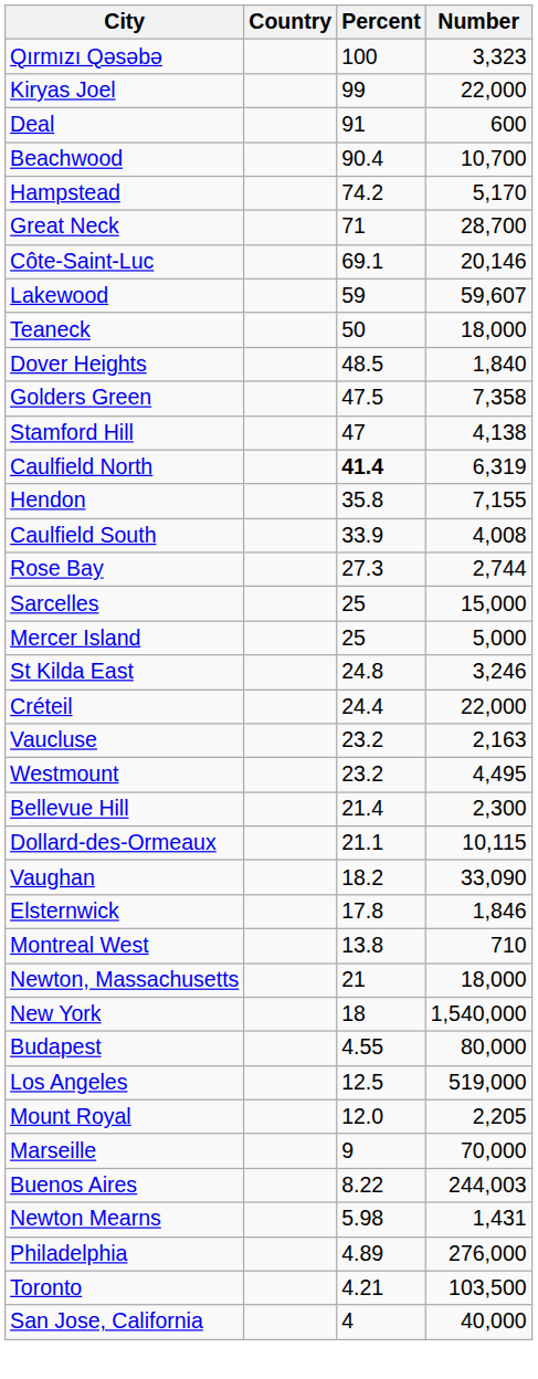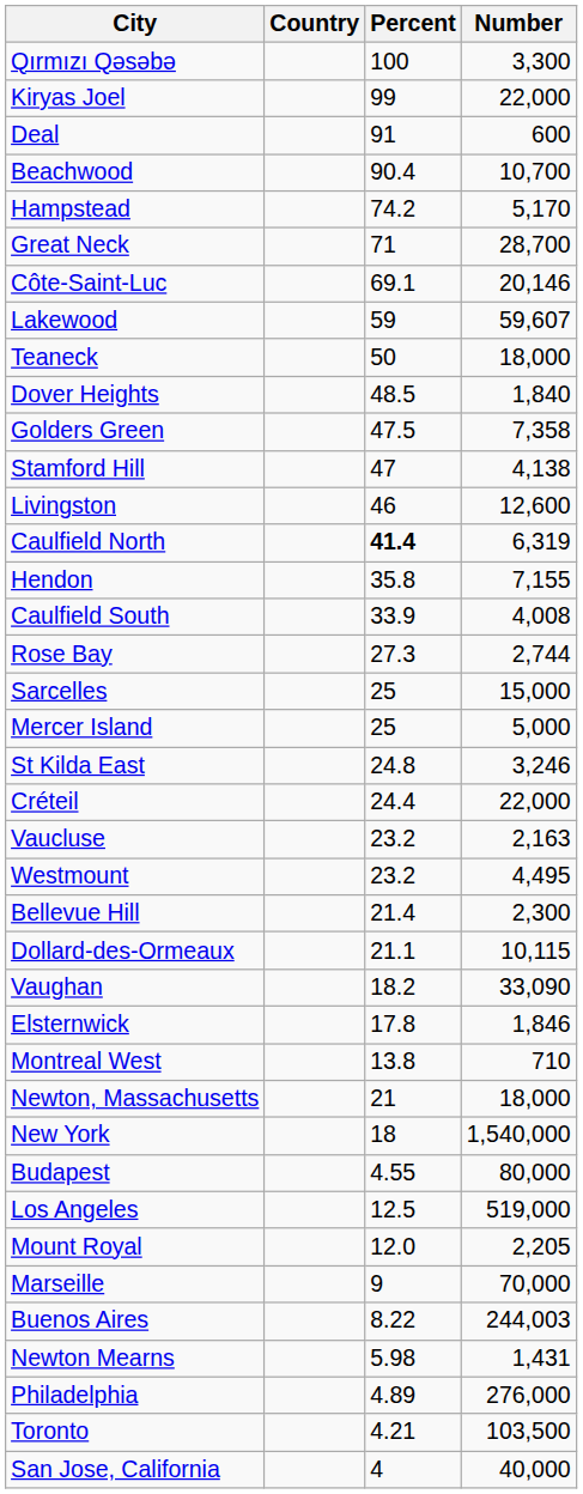Qırmızı Qəsəbə | Number: 3,323 -> 3,300
+ row: Livingston | 46 | 12,600
